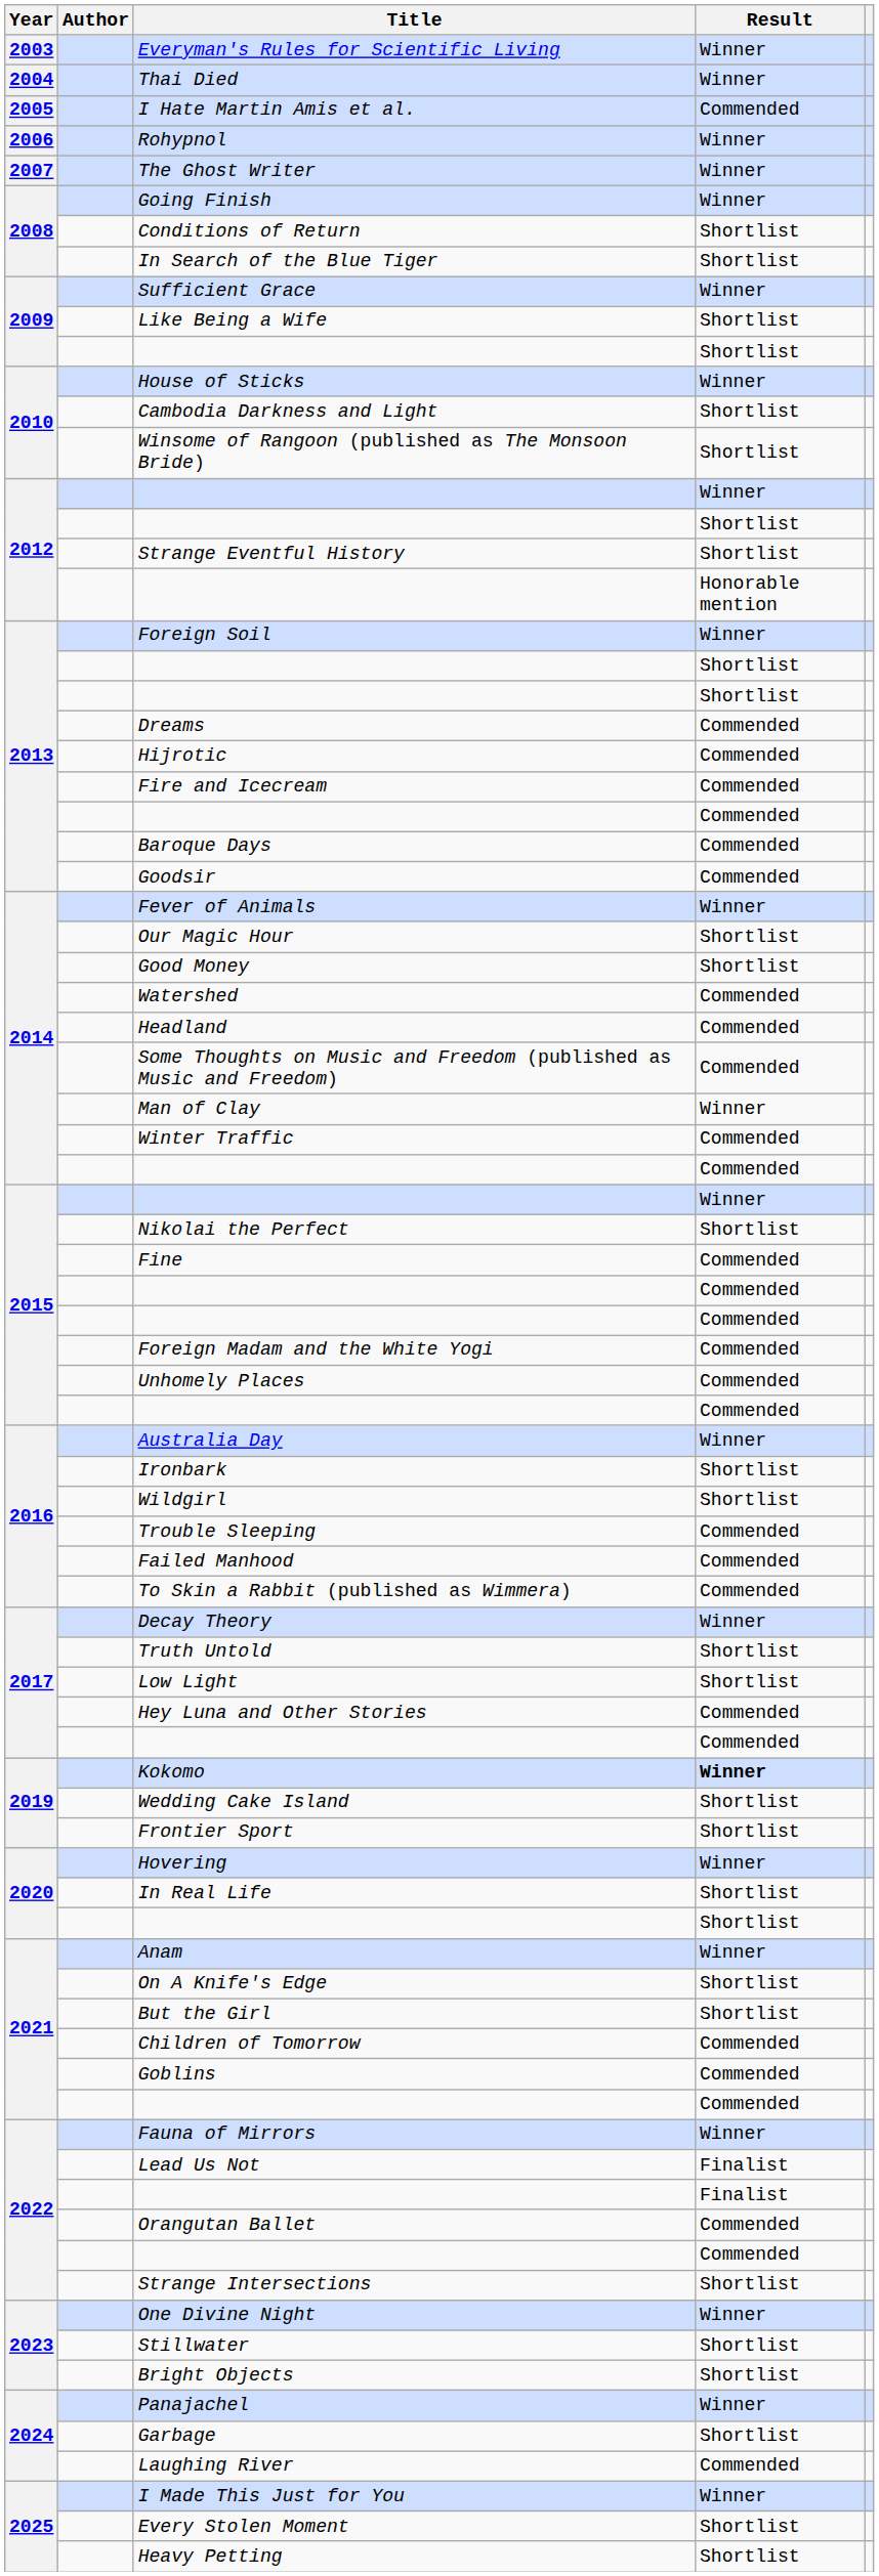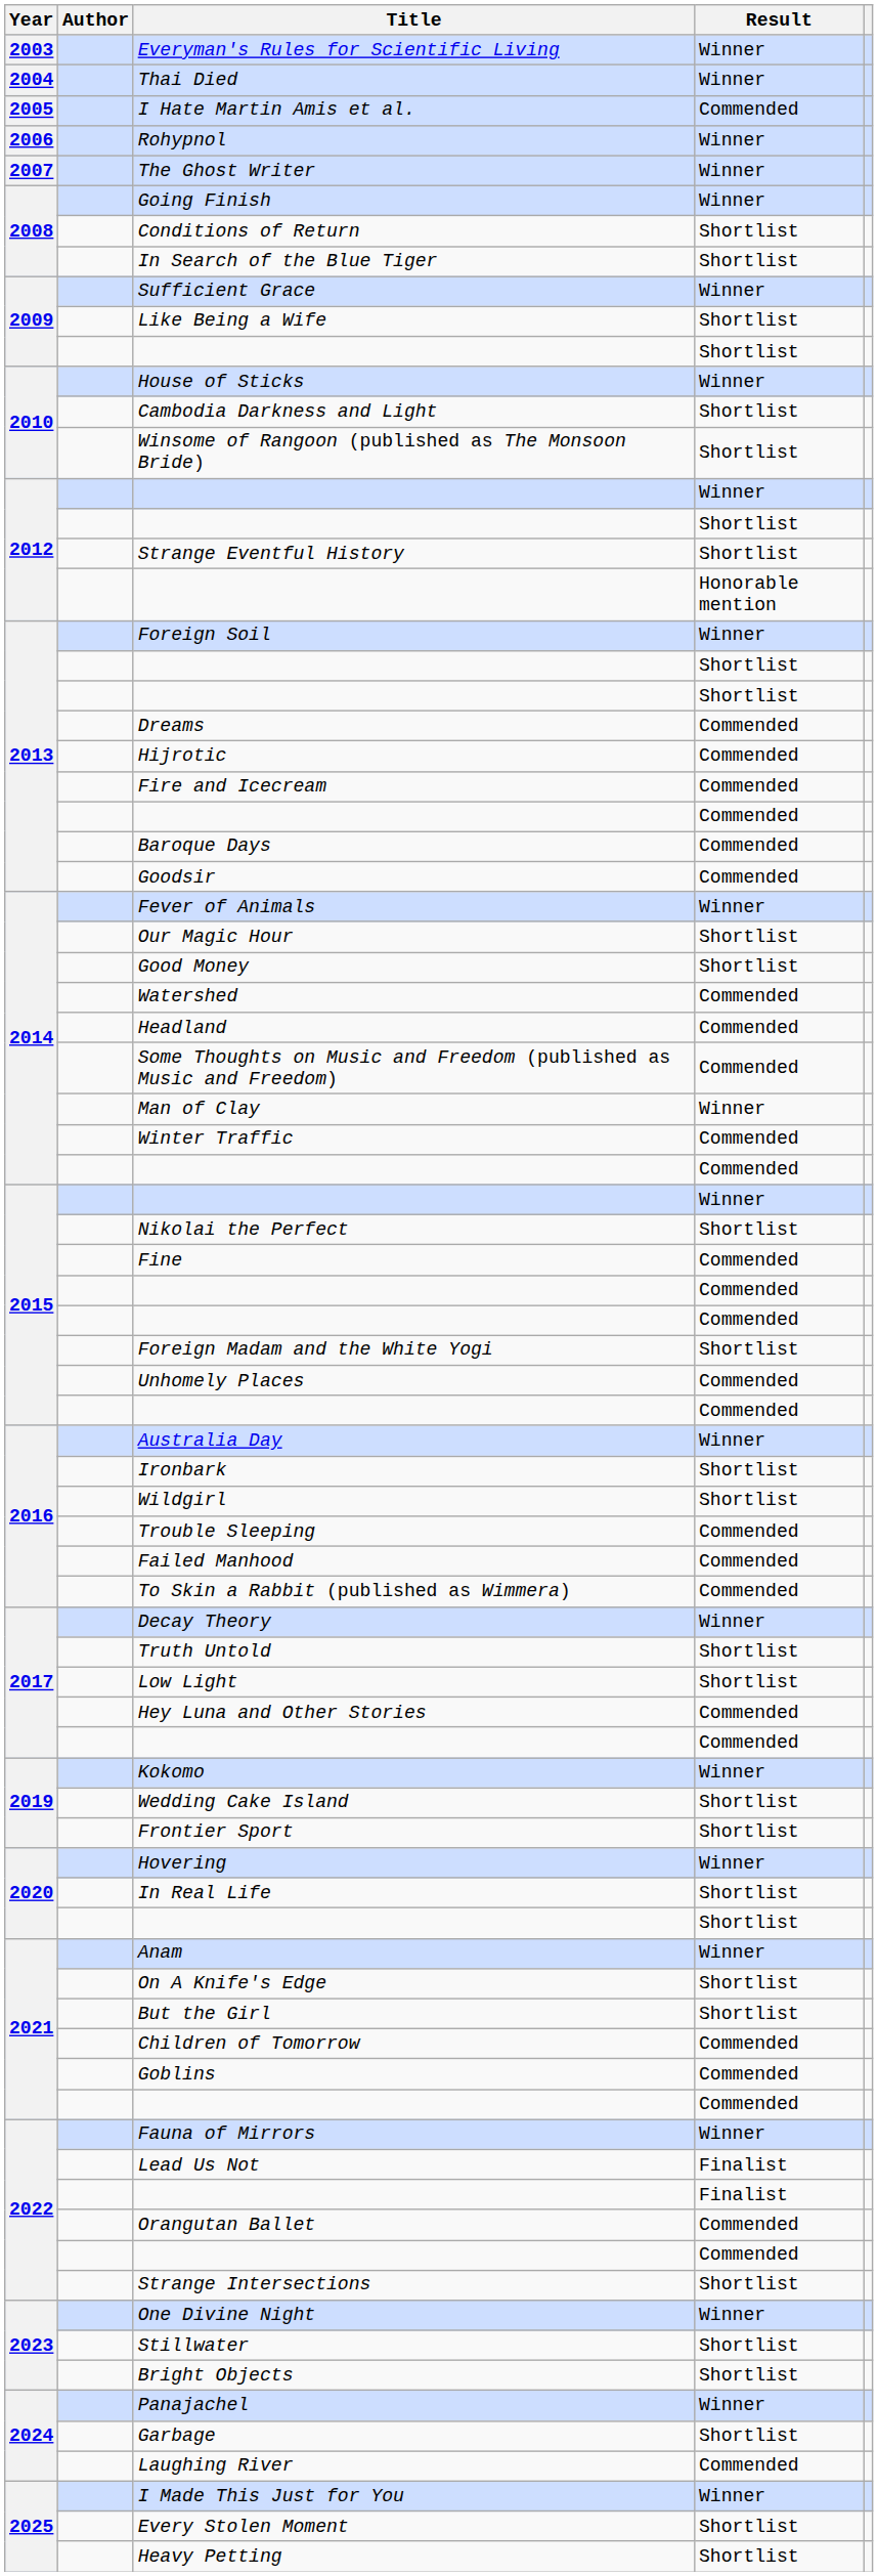Foreign Madam and the White Yogi | Result: Commended -> Shortlist
Kokomo | Result: bold -> normal
